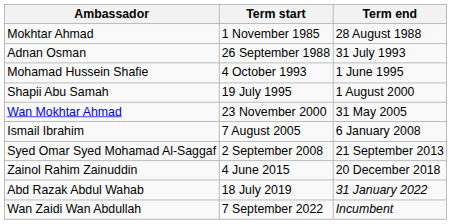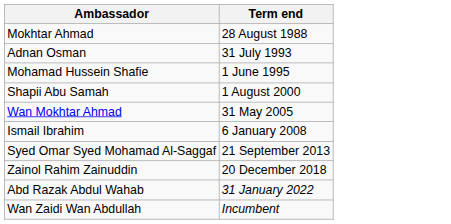- column: Term start | 1 November 1985 | 26 September 1988 | 4 October 1993 | 19 July 1995 | 23 November 2000 | 7 August 2005 | 2 September 2008 | 4 June 2015 | 18 July 2019 | 7 September 2022
